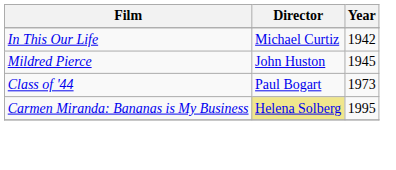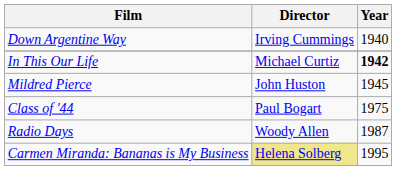+ row: Down Argentine Way | Irving Cummings | 1940
In This Our Life | Year: normal -> bold
Class of '44 | Year: 1973 -> 1975
+ row: Radio Days | Woody Allen | 1987
